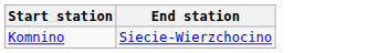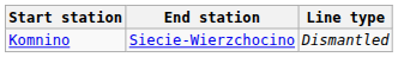+ column: Line type | Dismantled
